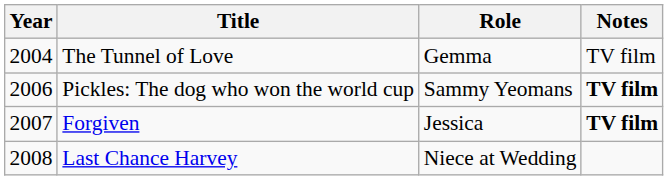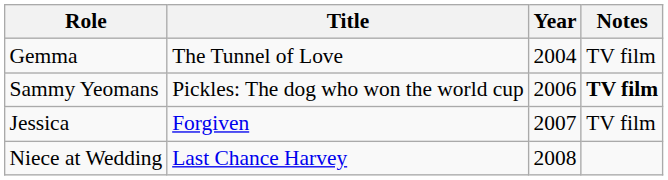columns swapped: Year <-> Role
Forgiven | Notes: bold -> normal
